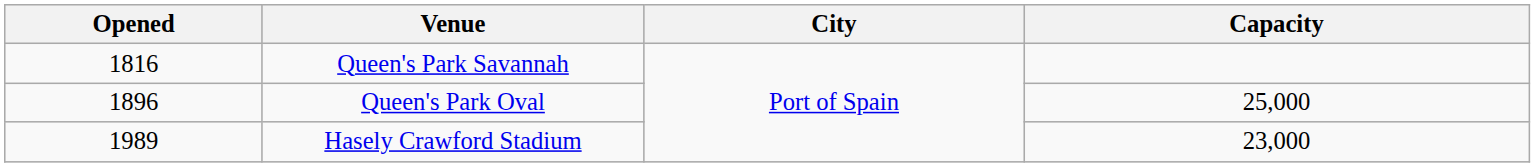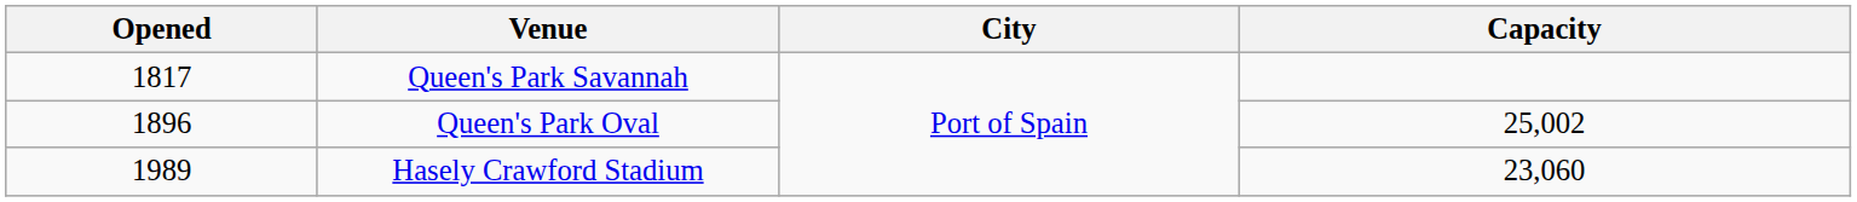Queen's Park Savannah | Opened: 1816 -> 1817
Queen's Park Oval | Capacity: 25,000 -> 25,002
Hasely Crawford Stadium | Capacity: 23,000 -> 23,060
